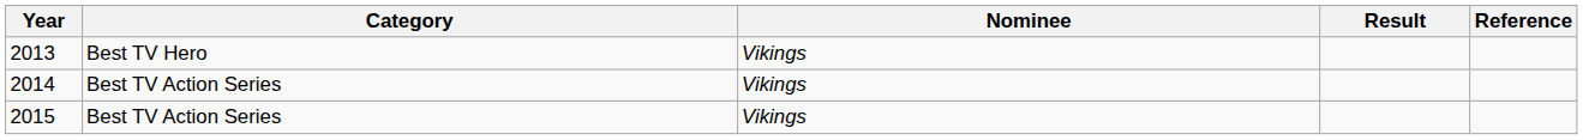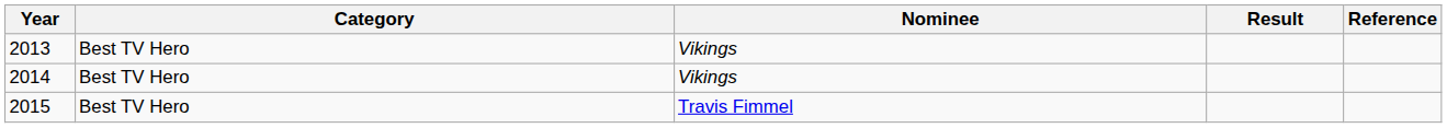2014 | Category: Best TV Action Series -> Best TV Hero
2015 | Category: Best TV Action Series -> Best TV Hero
2015 | Nominee: Vikings -> Travis Fimmel
